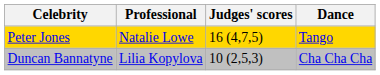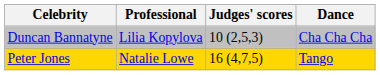rows swapped: Peter Jones <-> Duncan Bannatyne
